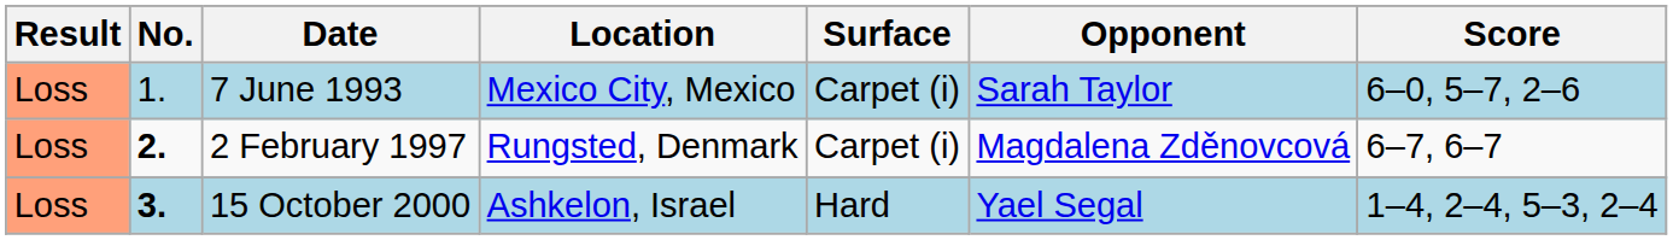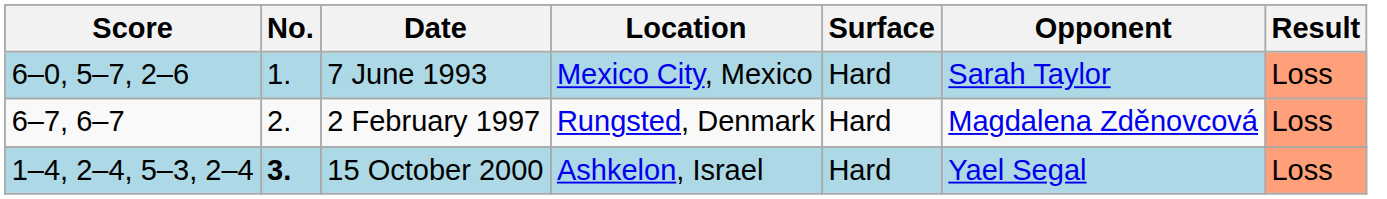columns swapped: Result <-> Score
7 June 1993 | Surface: Carpet (i) -> Hard
2 February 1997 | No.: bold -> normal
2 February 1997 | Surface: Carpet (i) -> Hard
